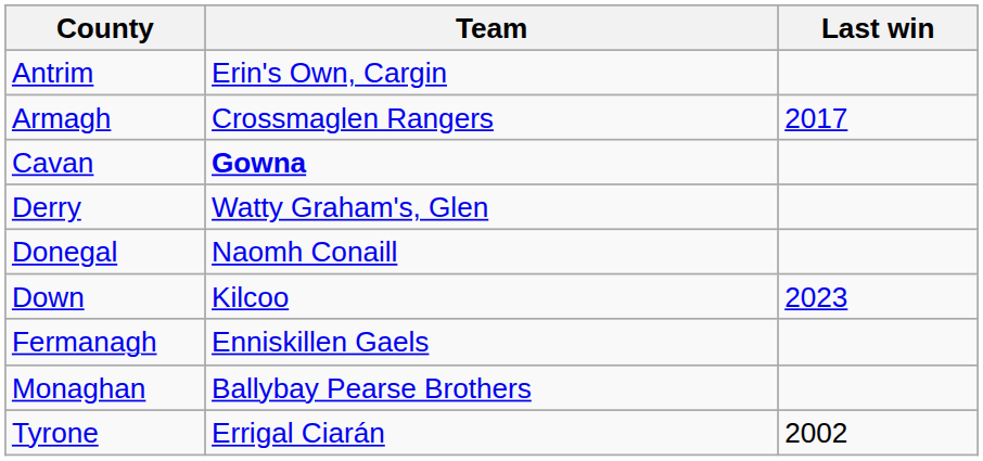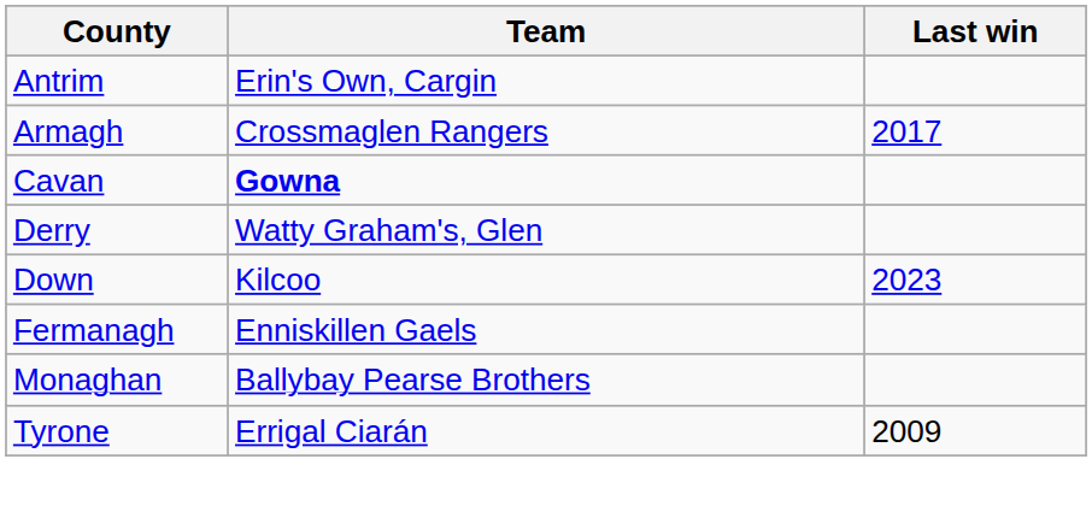- row: Donegal | Naomh Conaill
Tyrone | Last win: 2002 -> 2009
